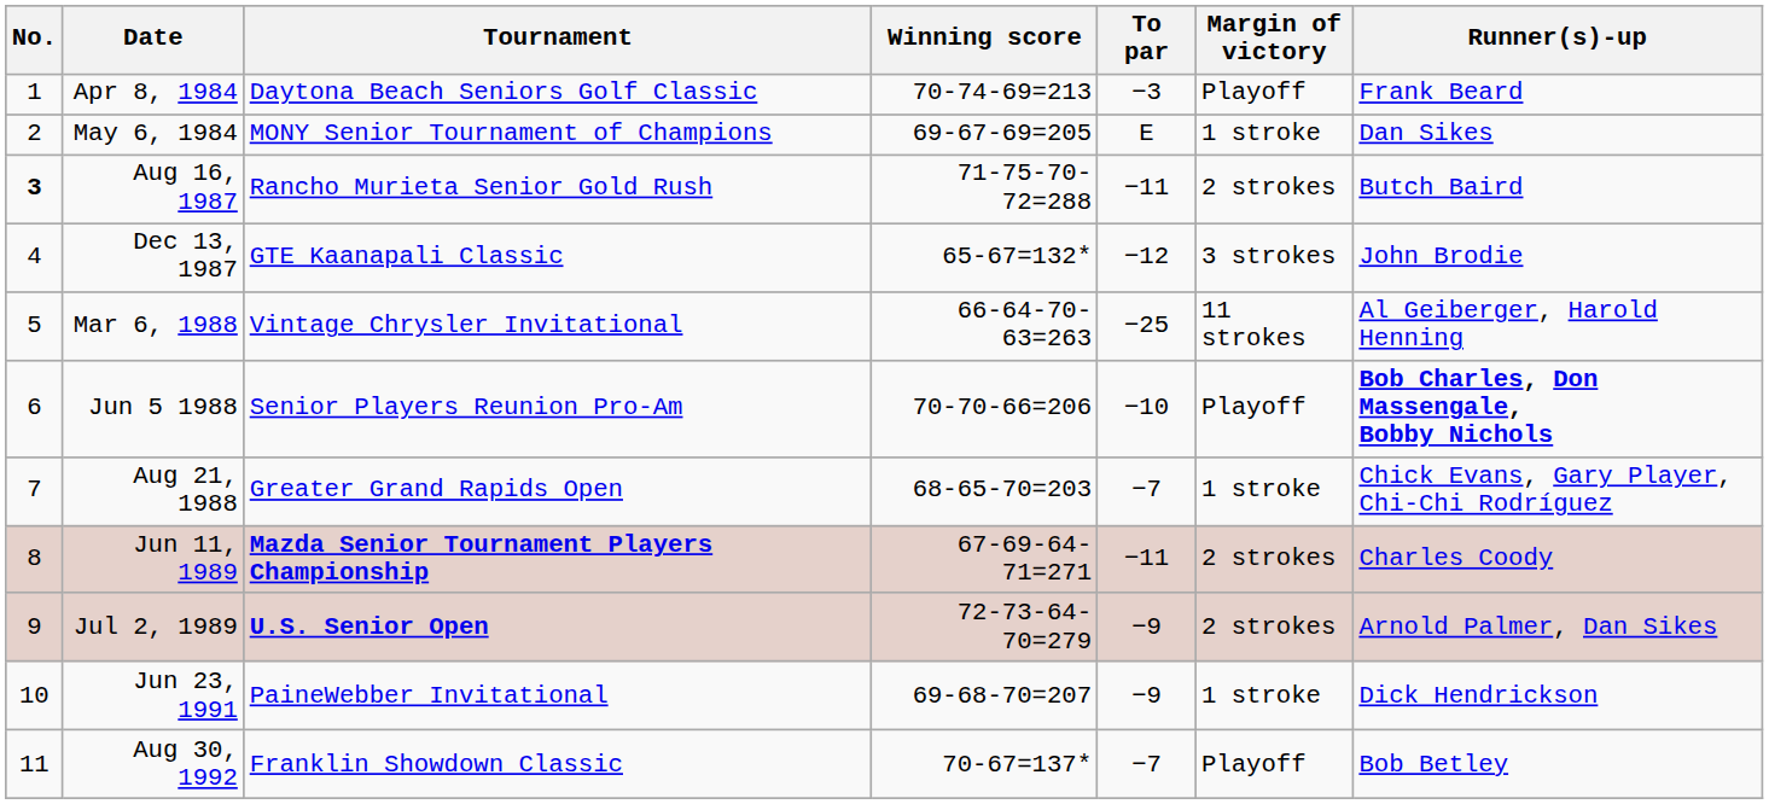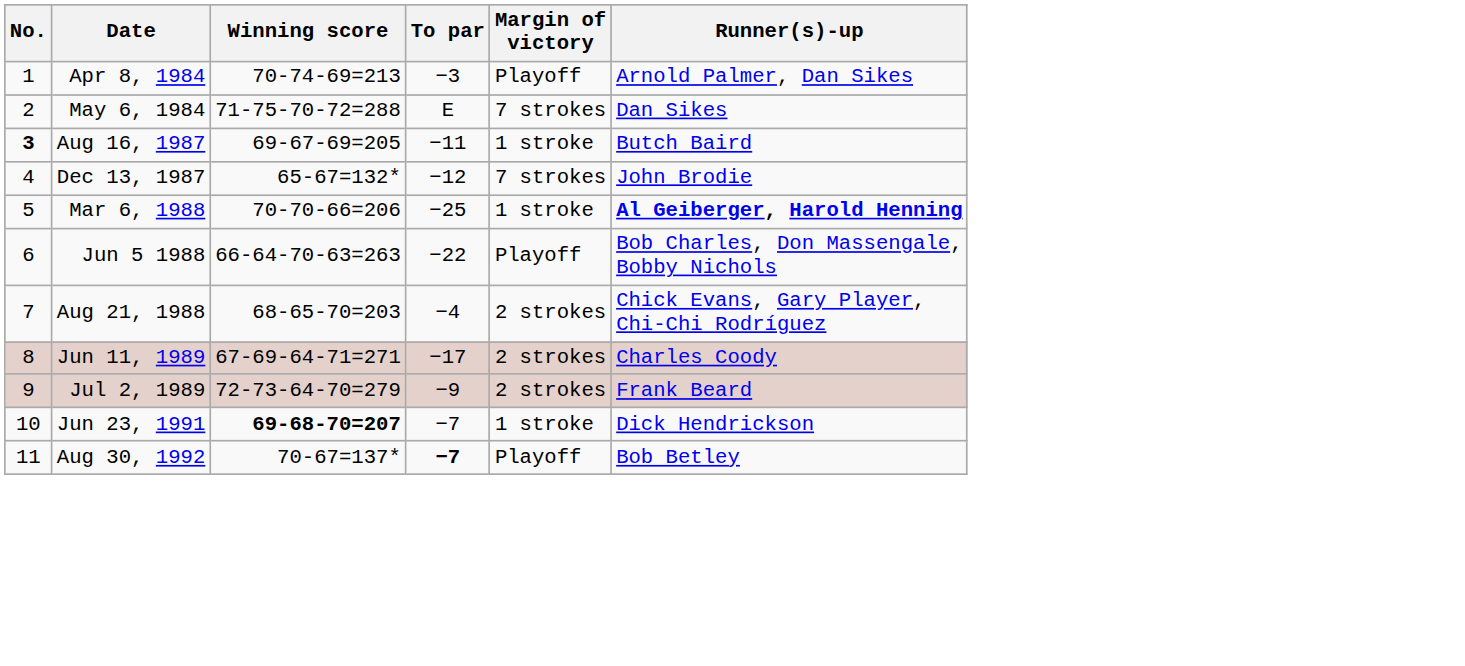- column: Tournament | Daytona Beach Seniors Golf Classic | MONY Senior Tournament of Champions | Rancho Murieta Senior Gold Rush | GTE Kaanapali Classic | Vintage Chrysler Invitational | Senior Players Reunion Pro-Am | Greater Grand Rapids Open | Mazda Senior Tournament Players Championship | U.S. Senior Open | PaineWebber Invitational | Franklin Showdown Classic
Apr 8, 1984 | Runner(s)-up: Frank Beard -> Arnold Palmer, Dan Sikes
May 6, 1984 | Winning score: 69-67-69=205 -> 71-75-70-72=288
May 6, 1984 | Margin of victory: 1 stroke -> 7 strokes
Aug 16, 1987 | Winning score: 71-75-70-72=288 -> 69-67-69=205
Aug 16, 1987 | Margin of victory: 2 strokes -> 1 stroke
Dec 13, 1987 | Margin of victory: 3 strokes -> 7 strokes
Mar 6, 1988 | Winning score: 66-64-70-63=263 -> 70-70-66=206
Mar 6, 1988 | Margin of victory: 11 strokes -> 1 stroke
Mar 6, 1988 | Runner(s)-up: normal -> bold
Jun 5 1988 | Winning score: 70-70-66=206 -> 66-64-70-63=263
Jun 5 1988 | To par: −10 -> −22
Jun 5 1988 | Runner(s)-up: bold -> normal
Aug 21, 1988 | To par: −7 -> −4
Aug 21, 1988 | Margin of victory: 1 stroke -> 2 strokes
Jun 11, 1989 | To par: −11 -> −17
Jul 2, 1989 | Runner(s)-up: Arnold Palmer, Dan Sikes -> Frank Beard
Jun 23, 1991 | Winning score: normal -> bold
Jun 23, 1991 | To par: −9 -> −7
Aug 30, 1992 | To par: normal -> bold
